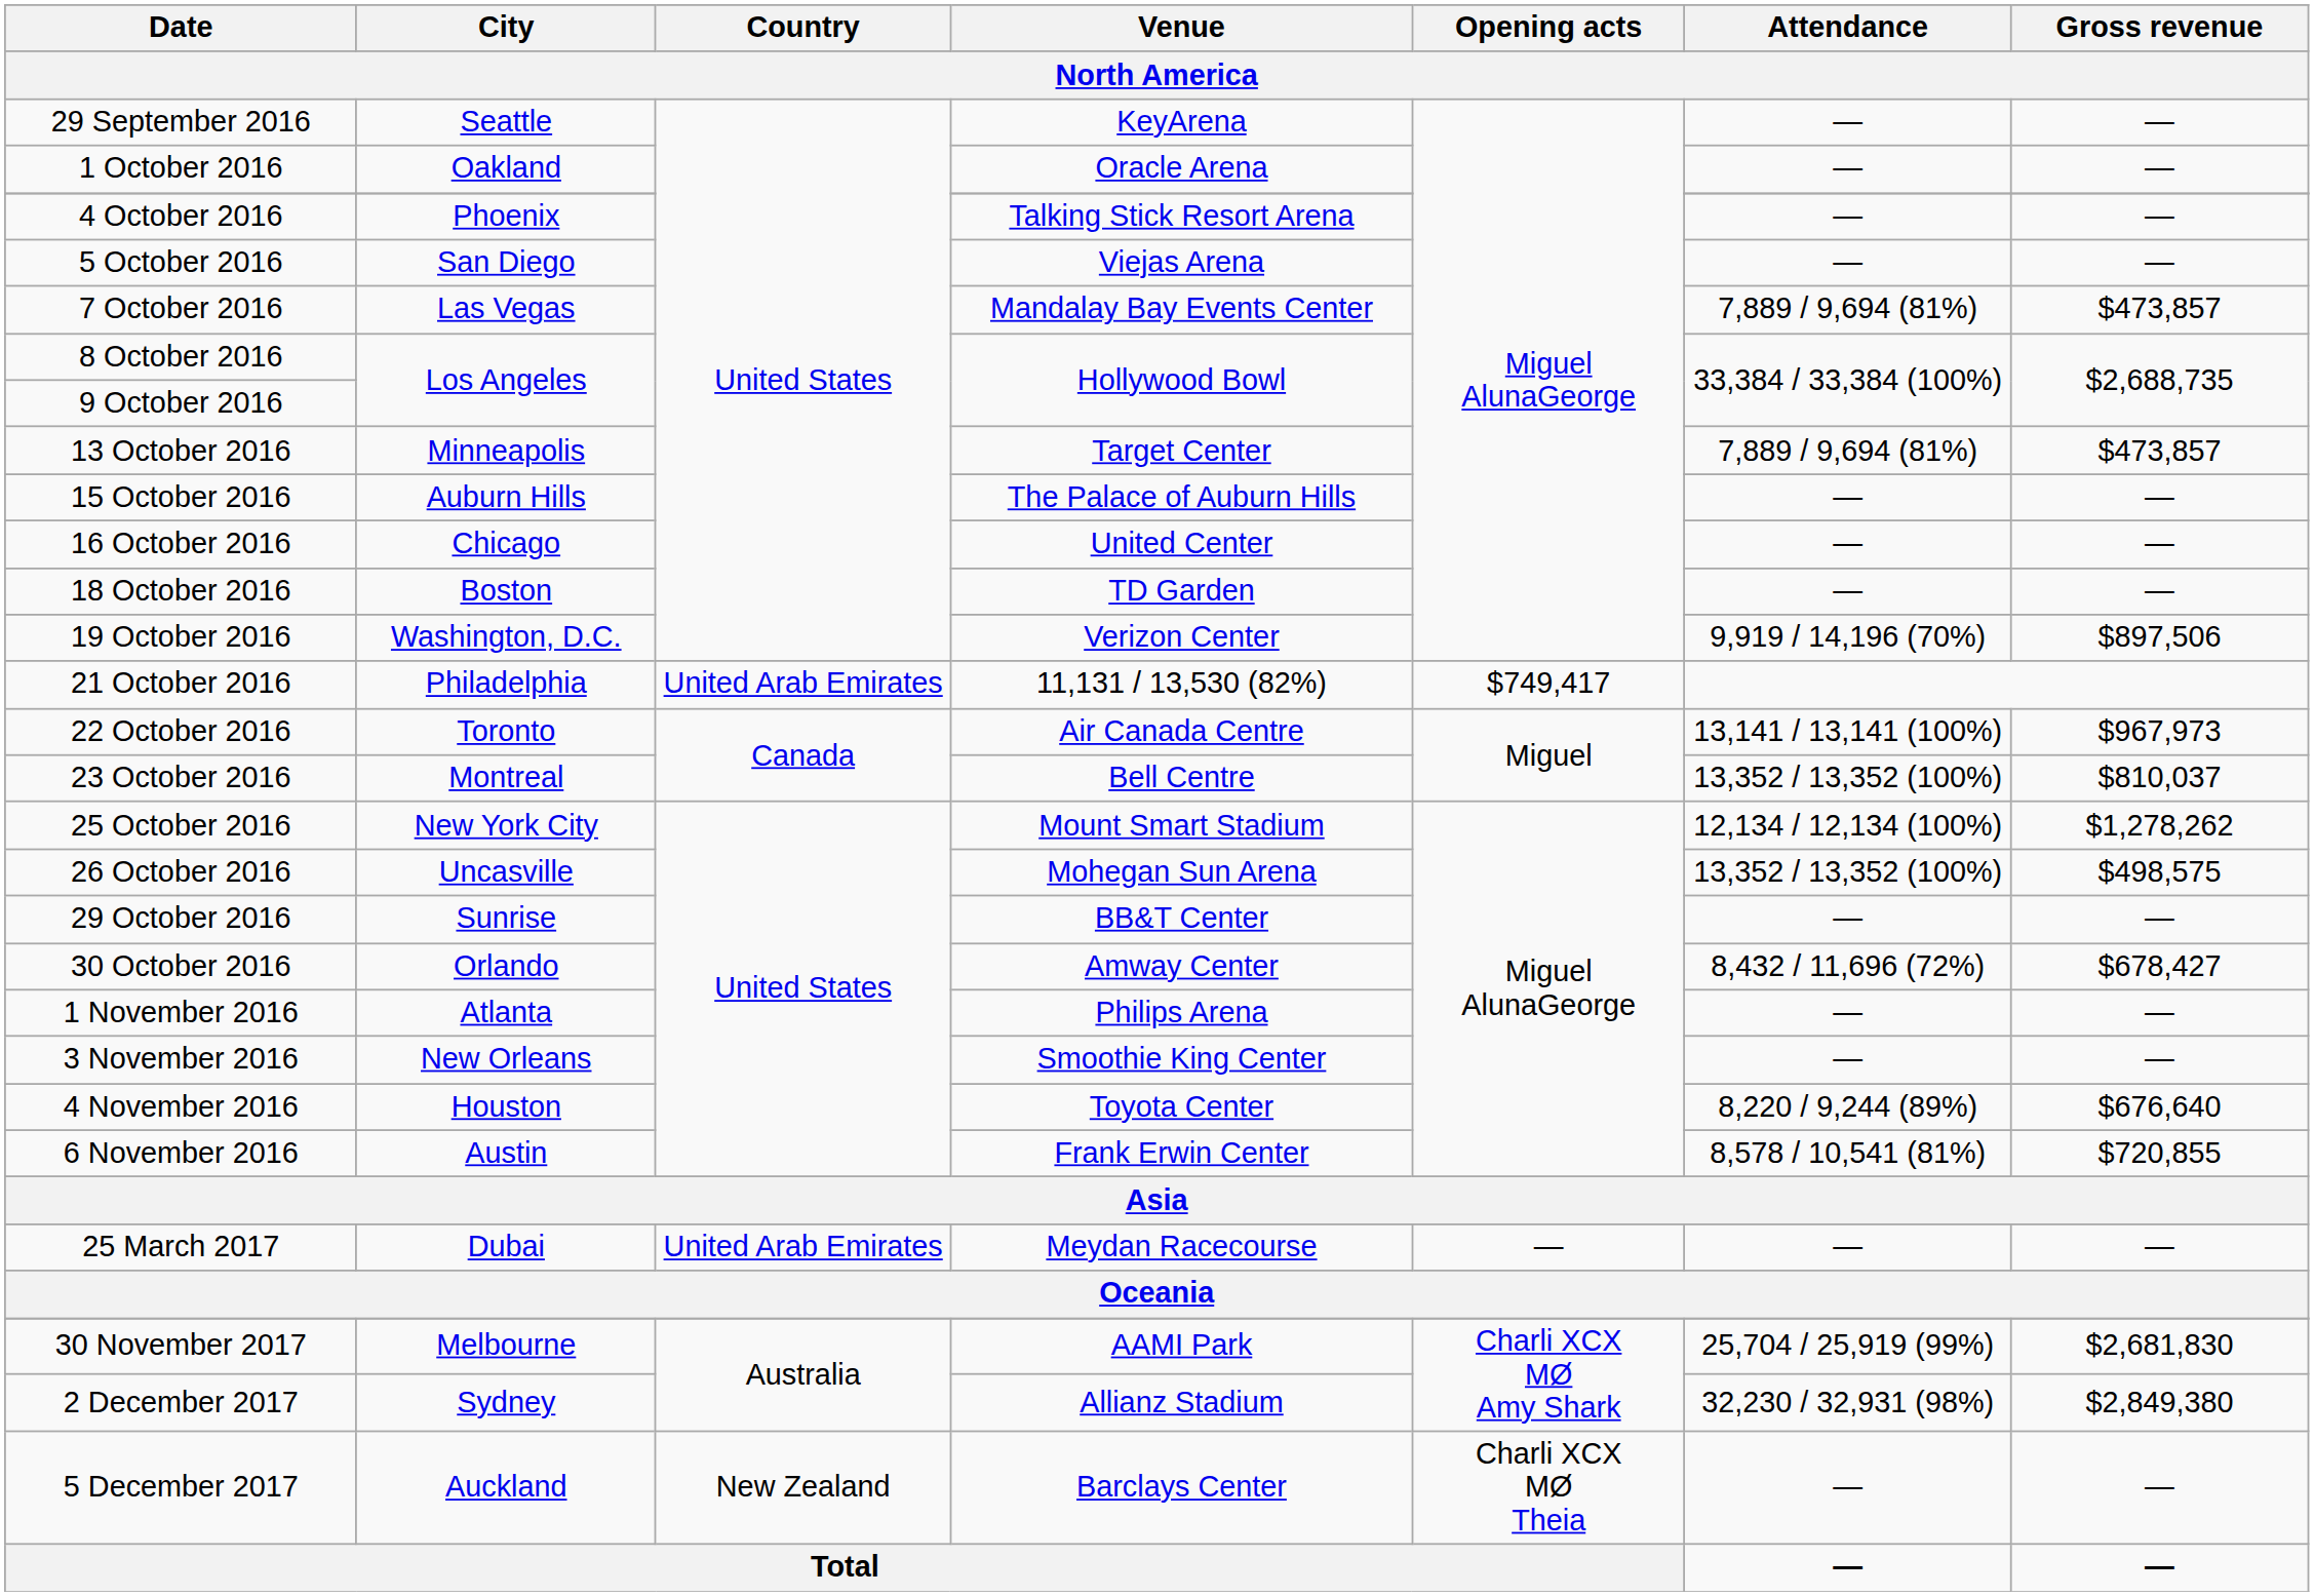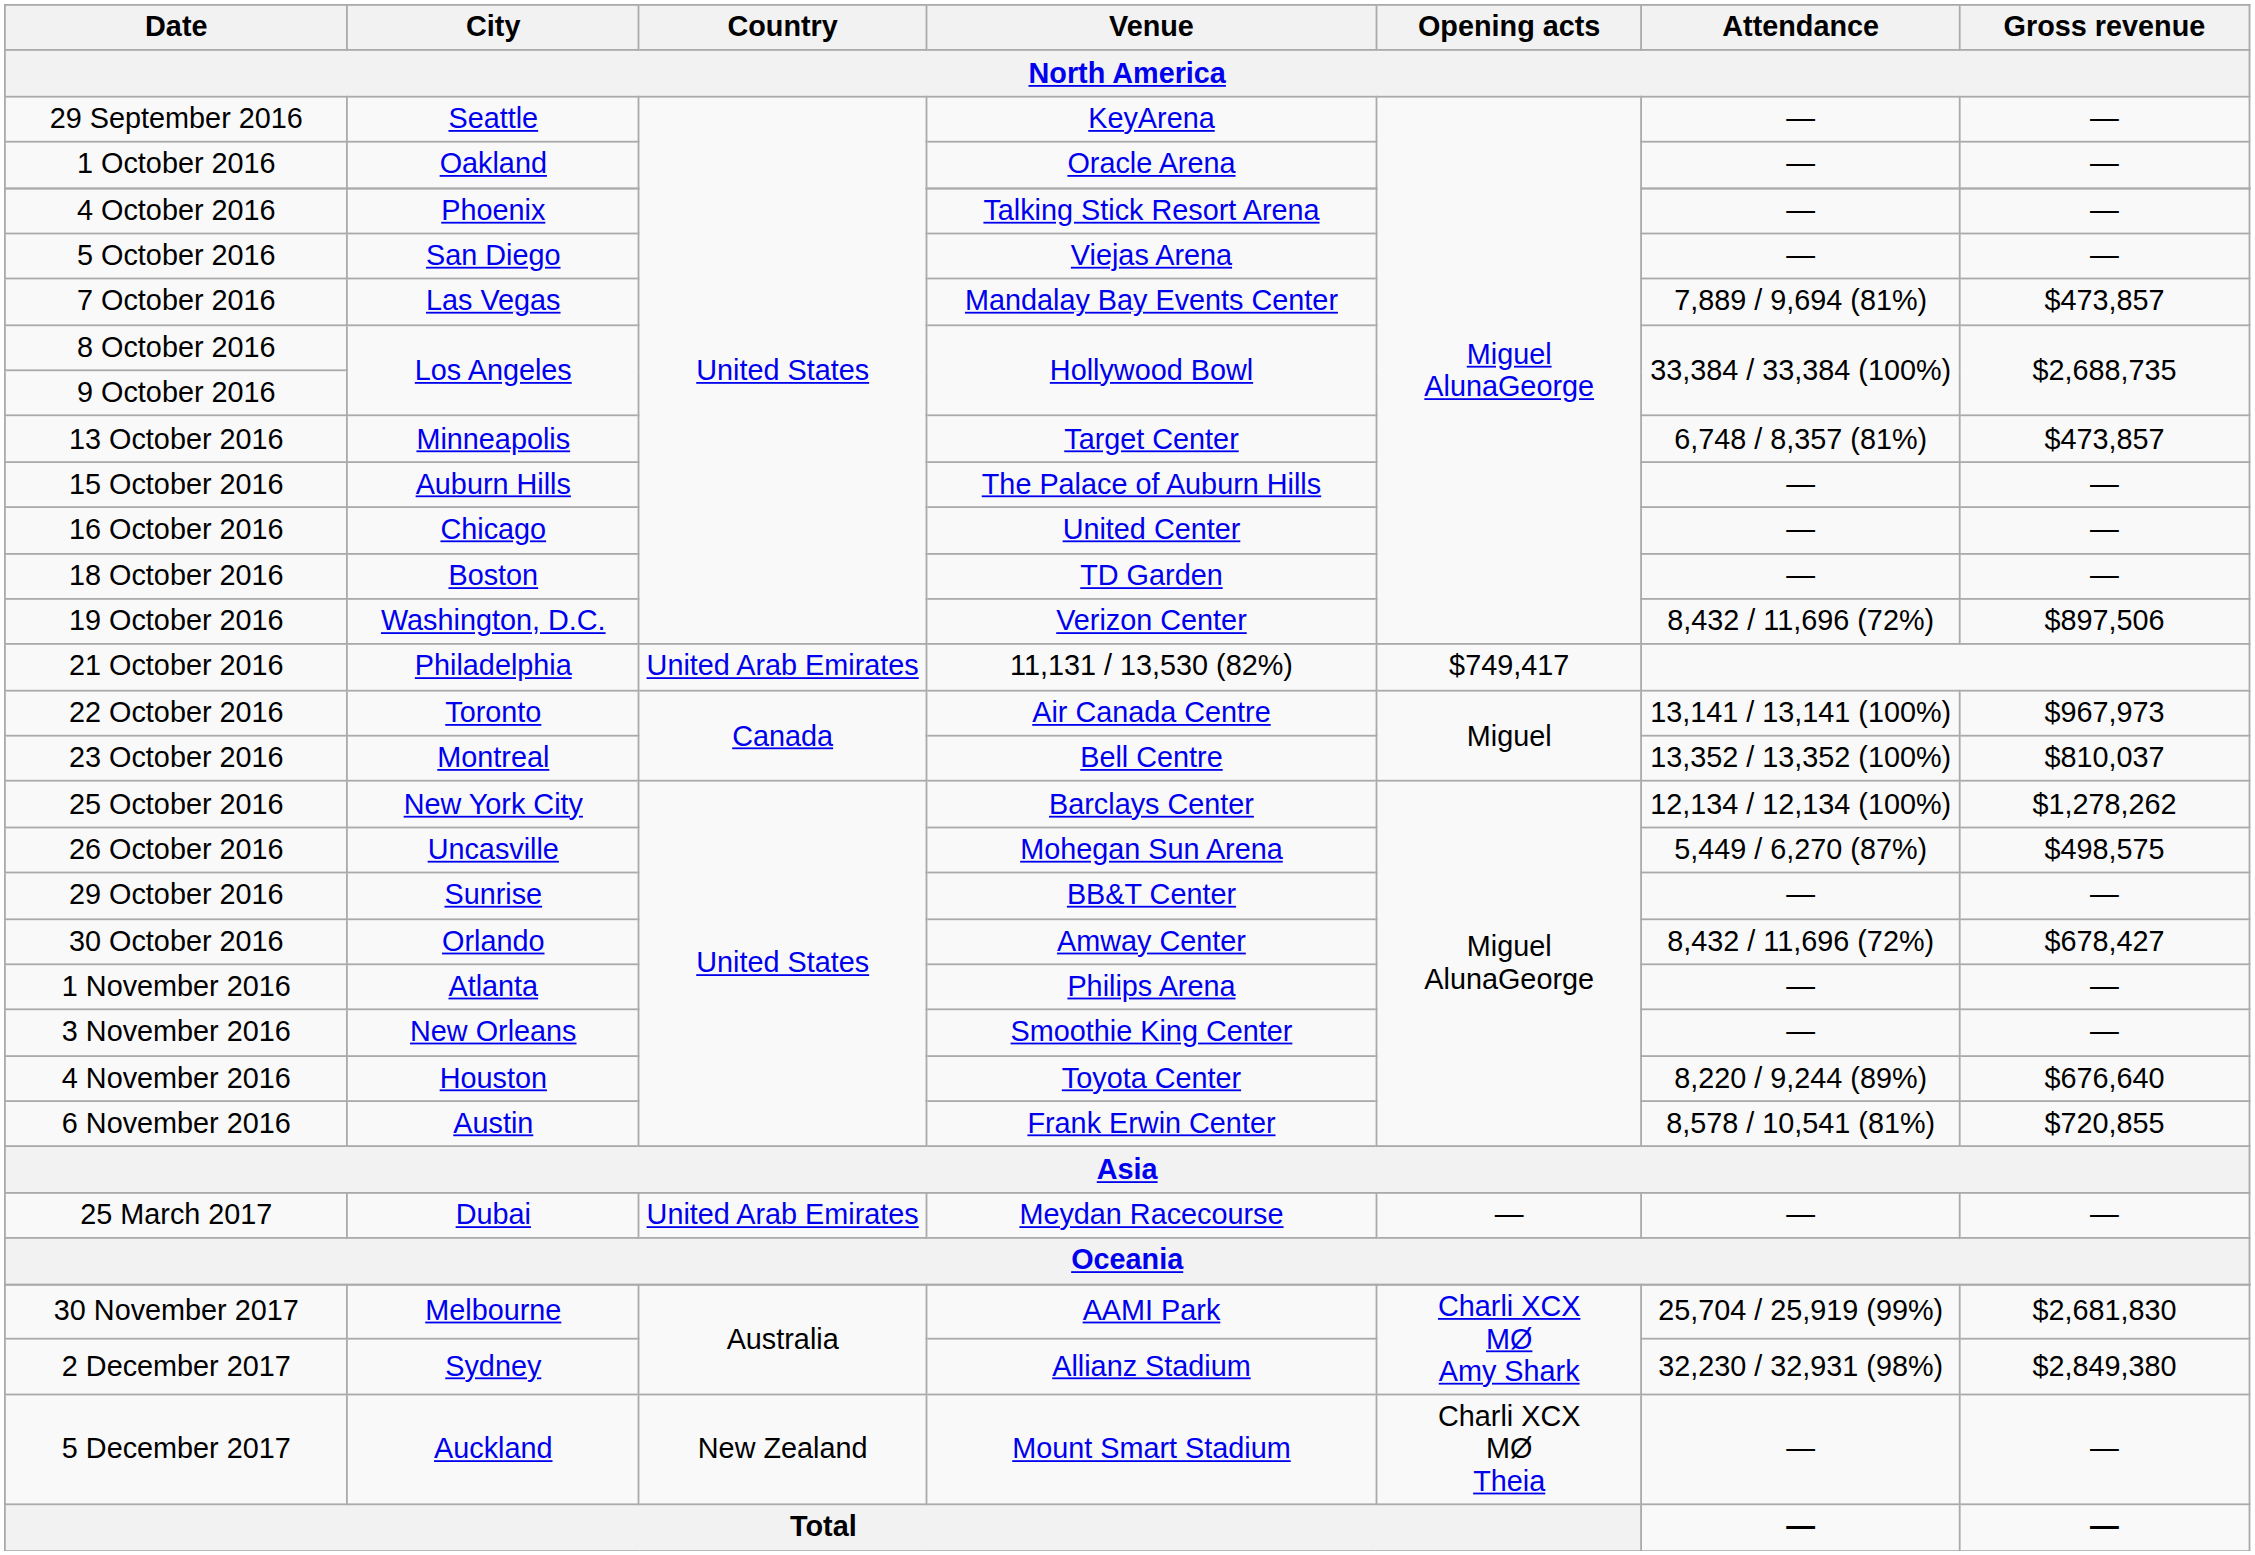13 October 2016 | Attendance: 7,889 / 9,694 (81%) -> 6,748 / 8,357 (81%)
19 October 2016 | Attendance: 9,919 / 14,196 (70%) -> 8,432 / 11,696 (72%)
25 October 2016 | Venue: Mount Smart Stadium -> Barclays Center
26 October 2016 | Attendance: 13,352 / 13,352 (100%) -> 5,449 / 6,270 (87%)
5 December 2017 | Venue: Barclays Center -> Mount Smart Stadium
